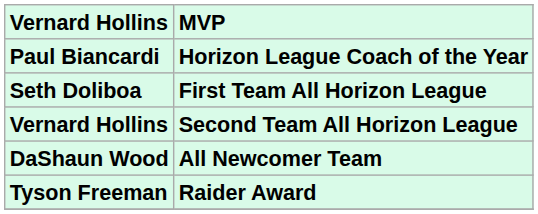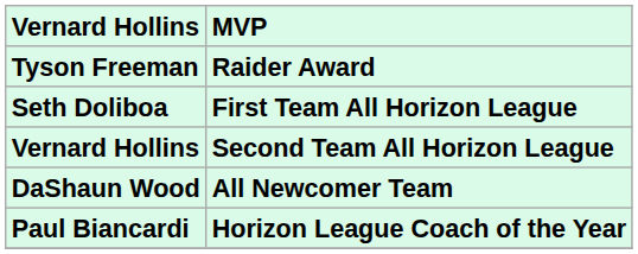rows swapped: Tyson Freeman <-> Paul Biancardi
